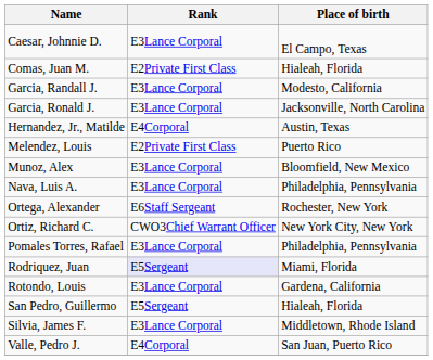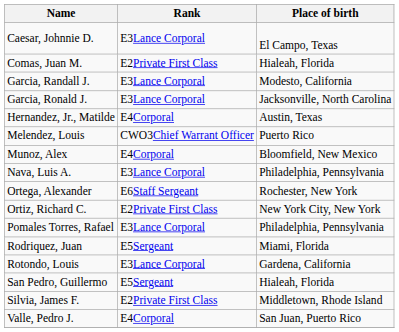Melendez, Louis | Rank: E2Private First Class -> CWO3Chief Warrant Officer
Munoz, Alex | Rank: E3Lance Corporal -> E4Corporal
Ortiz, Richard C. | Rank: CWO3Chief Warrant Officer -> E2Private First Class
Rodriquez, Juan | Rank: lavender background -> no background
Silvia, James F. | Rank: E3Lance Corporal -> E2Private First Class
